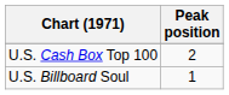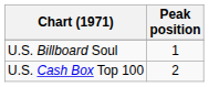rows swapped: U.S. Billboard Soul <-> U.S. Cash Box Top 100
